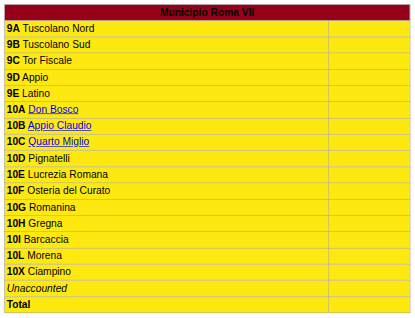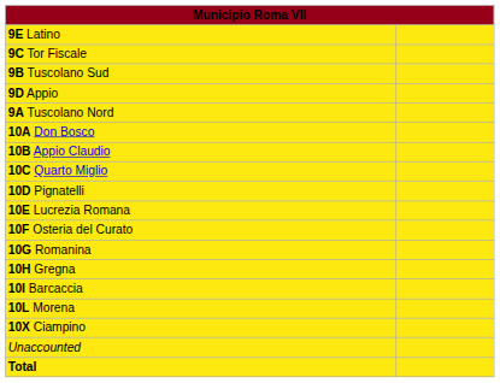rows swapped: 9A Tuscolano Nord <-> 9E Latino
rows swapped: 9B Tuscolano Sud <-> 9C Tor Fiscale
